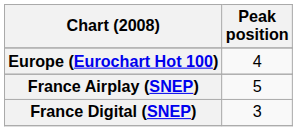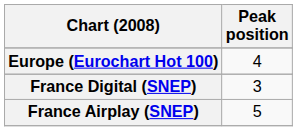rows swapped: France Airplay (SNEP) <-> France Digital (SNEP)
